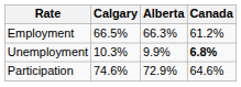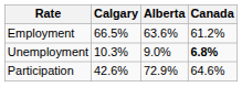Employment | Alberta: 66.3% -> 63.6%
Unemployment | Alberta: 9.9% -> 9.0%
Participation | Calgary: 74.6% -> 42.6%
